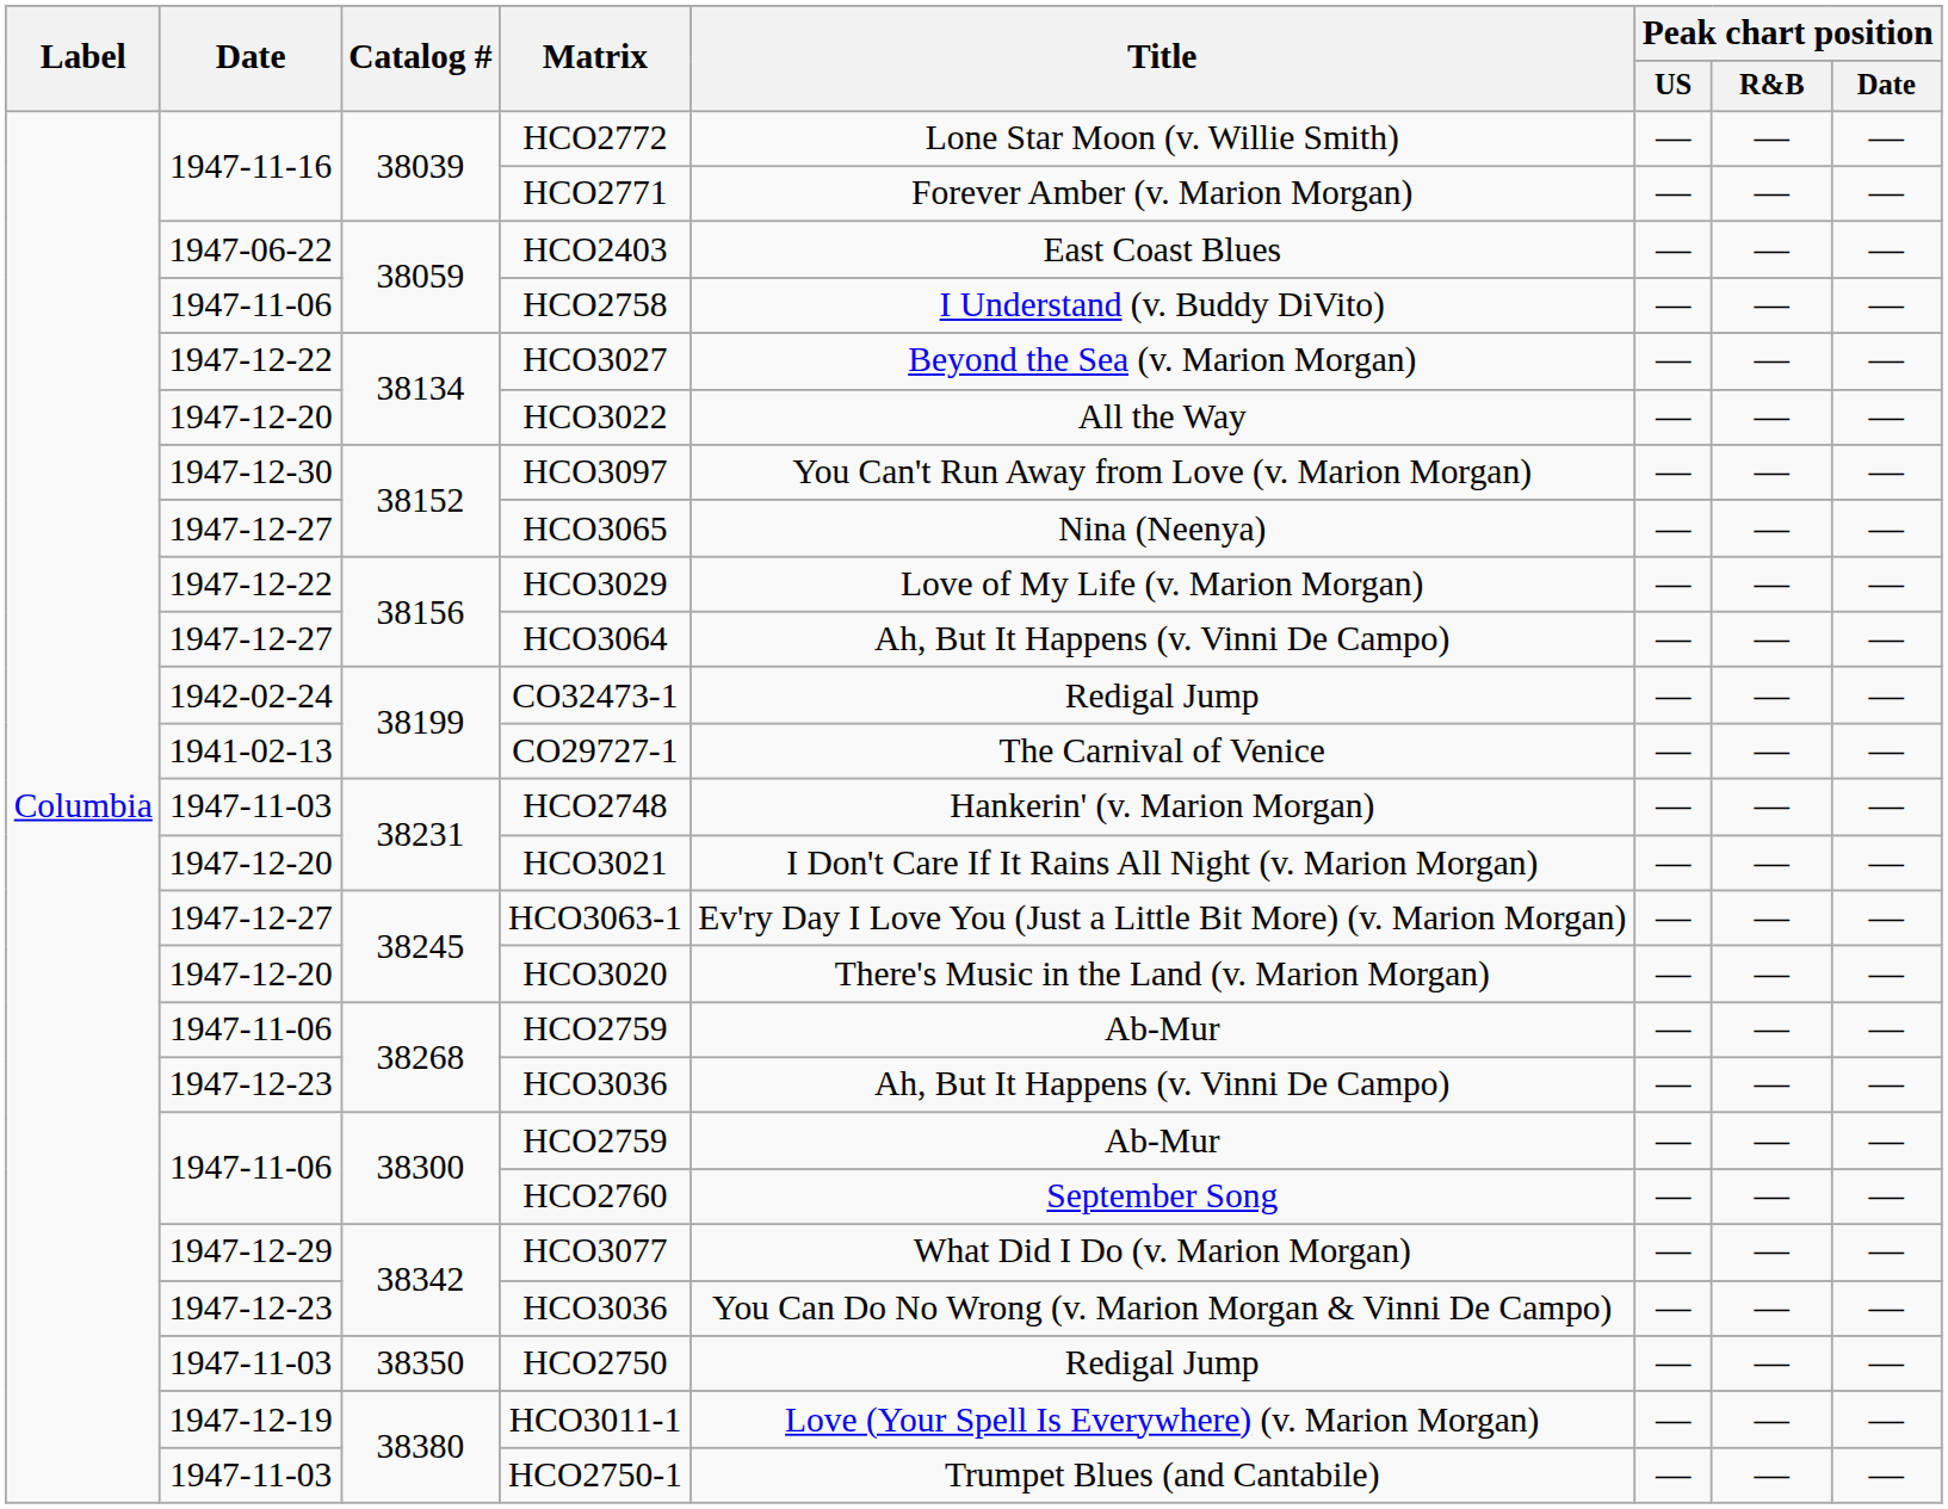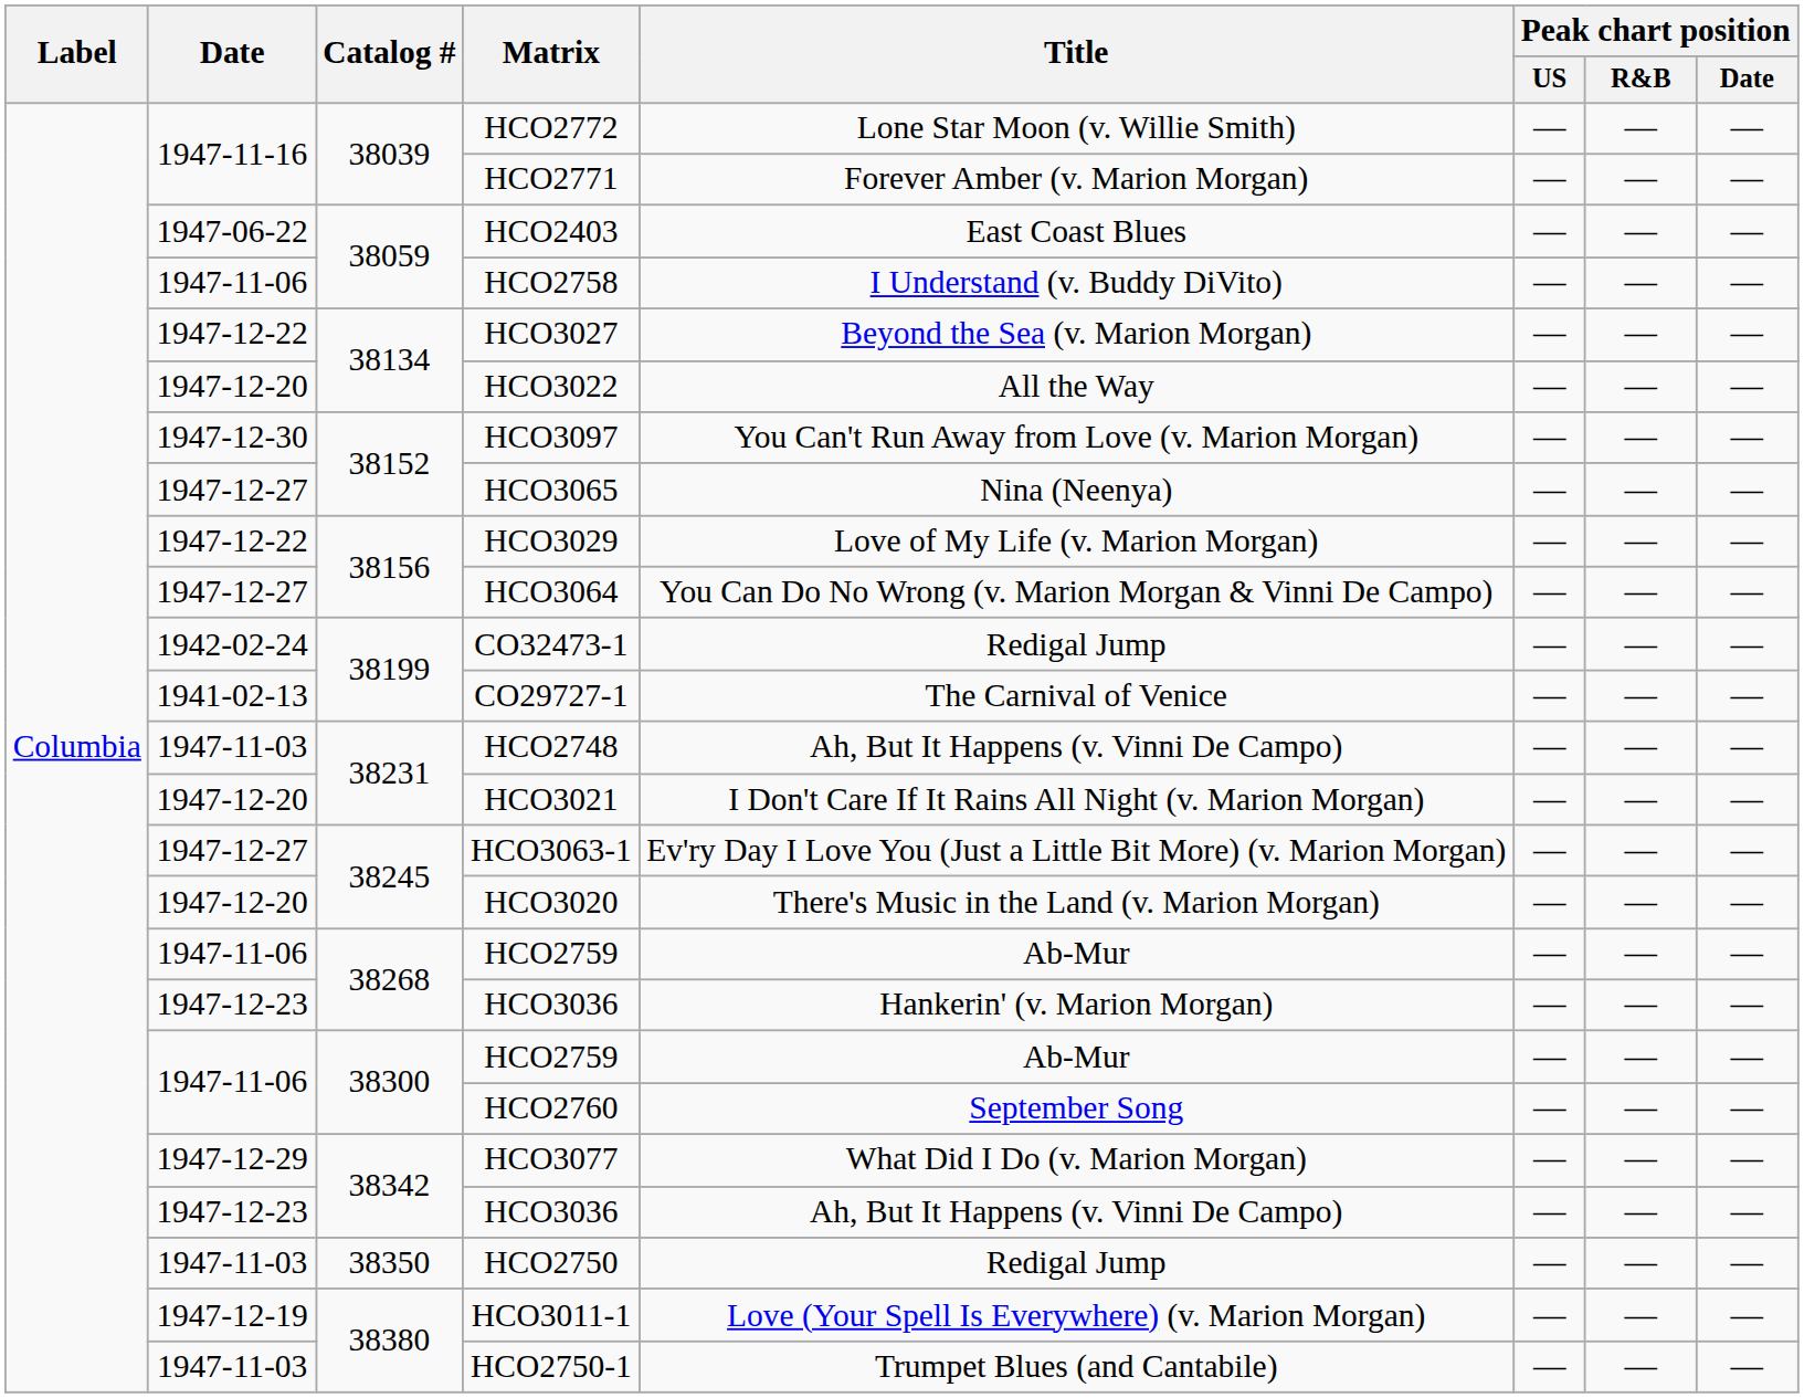HCO3064 | Title: Ah, But It Happens (v. Vinni De Campo) -> You Can Do No Wrong (v. Marion Morgan & Vinni De Campo)
HCO2748 | Title: Hankerin' (v. Marion Morgan) -> Ah, But It Happens (v. Vinni De Campo)
38268 / HCO3036 | Title: Ah, But It Happens (v. Vinni De Campo) -> Hankerin' (v. Marion Morgan)
38342 / HCO3036 | Title: You Can Do No Wrong (v. Marion Morgan & Vinni De Campo) -> Ah, But It Happens (v. Vinni De Campo)
